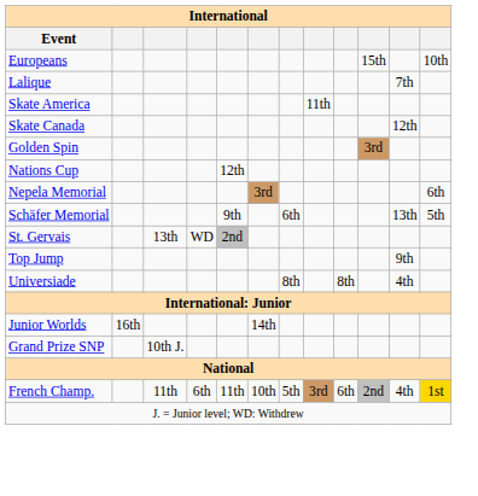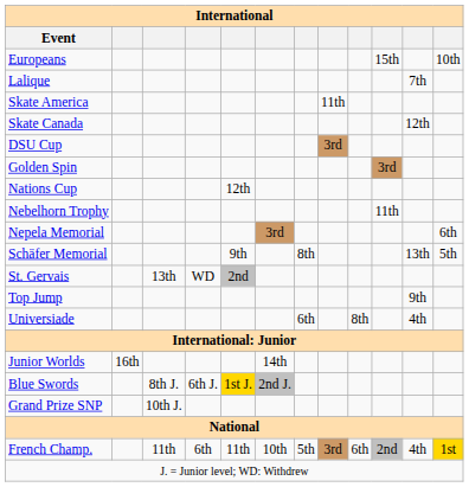+ row: DSU Cup | 3rd
+ row: Nebelhorn Trophy | 11th
Schäfer Memorial | column 7: 6th -> 8th
Universiade | column 7: 8th -> 6th
+ row: Blue Swords | 8th J. | 6th J. | 1st J. | 2nd J.
